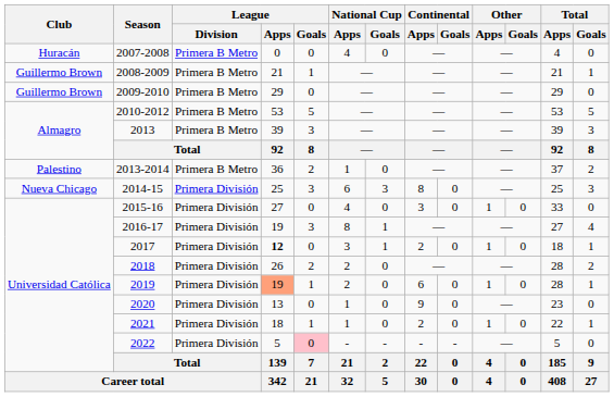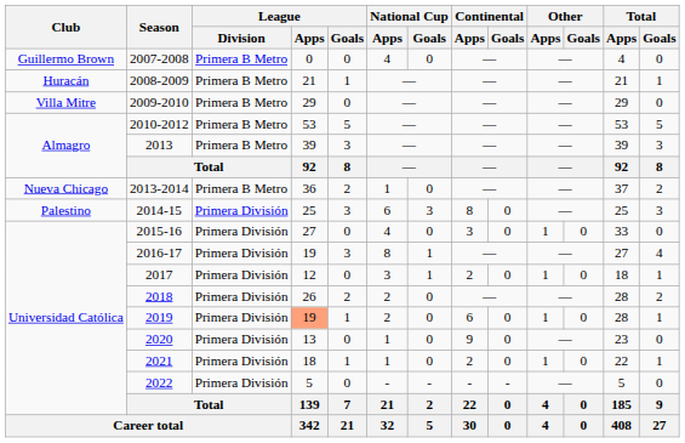2007-2008 | Club: Huracán -> Guillermo Brown
2008-2009 | Club: Guillermo Brown -> Huracán
2009-2010 | Club: Guillermo Brown -> Villa Mitre
2013-2014 | Club: Palestino -> Nueva Chicago
2014-15 | Club: Nueva Chicago -> Palestino
2017 | League / Apps: bold -> normal
2022 | League / Goals: pink background -> no background
